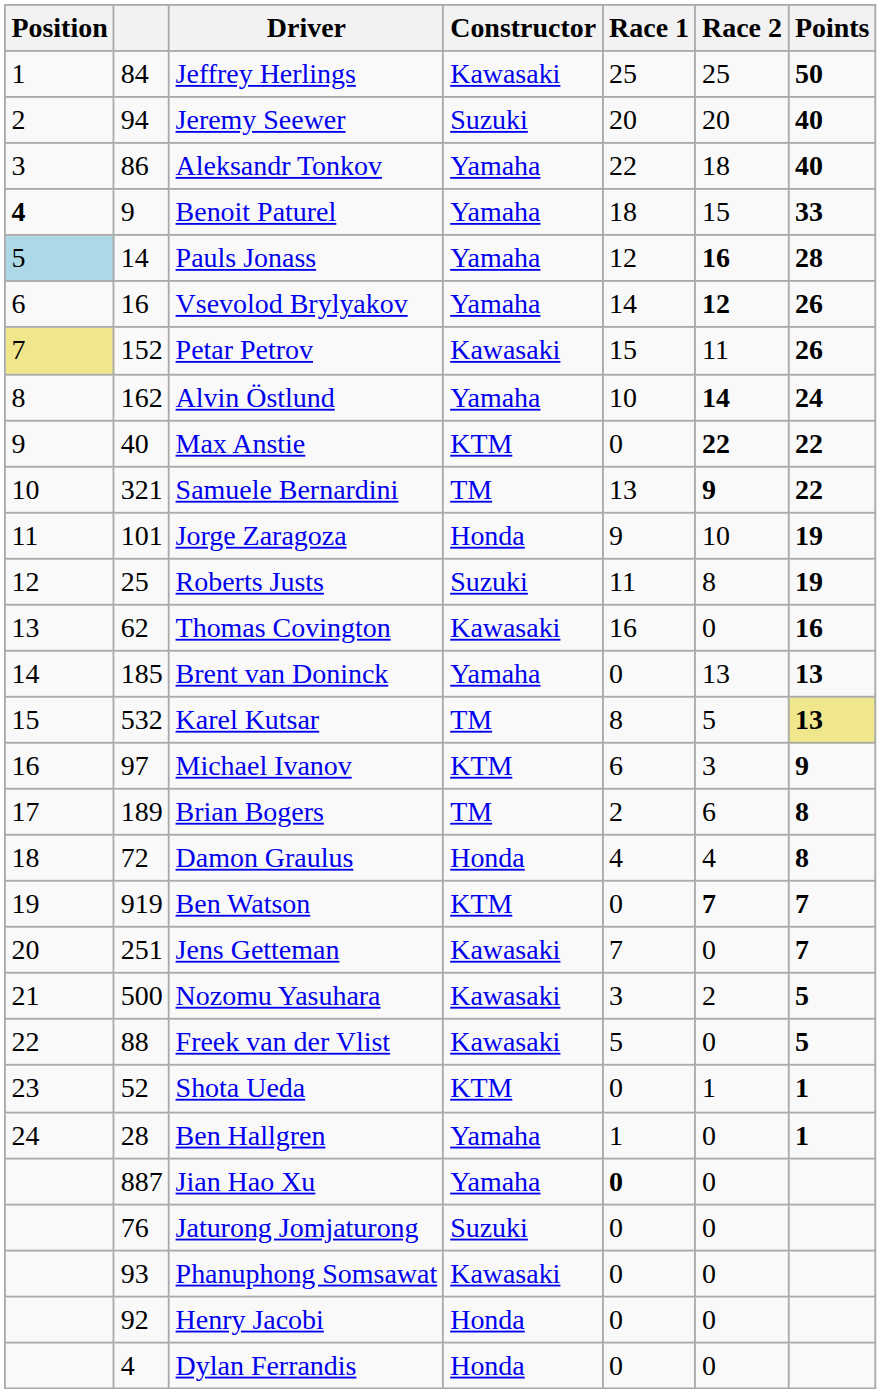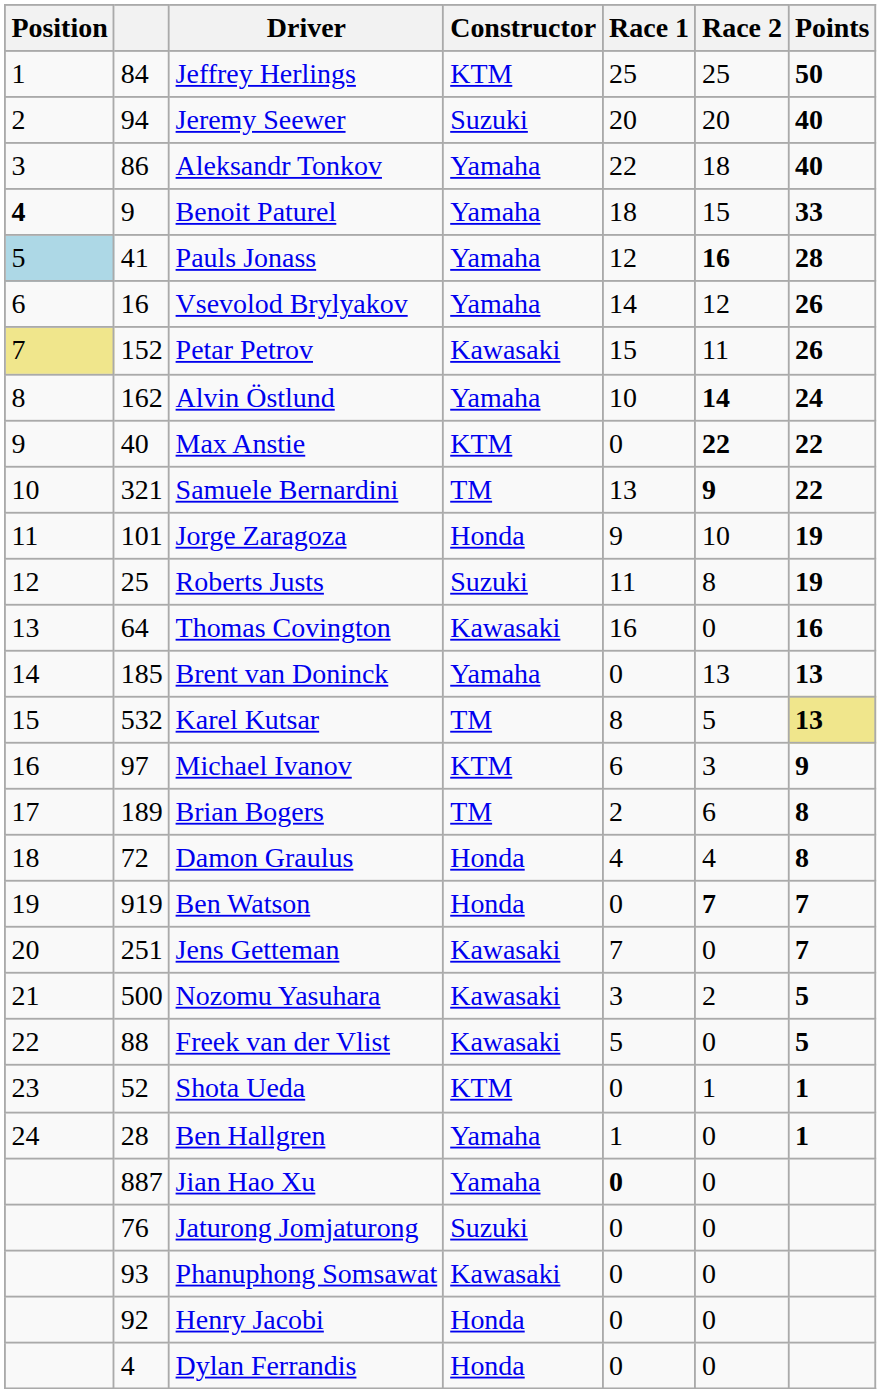Jeffrey Herlings | Constructor: Kawasaki -> KTM
Pauls Jonass | column 2: 14 -> 41
Vsevolod Brylyakov | Race 2: bold -> normal
Thomas Covington | column 2: 62 -> 64
Ben Watson | Constructor: KTM -> Honda
